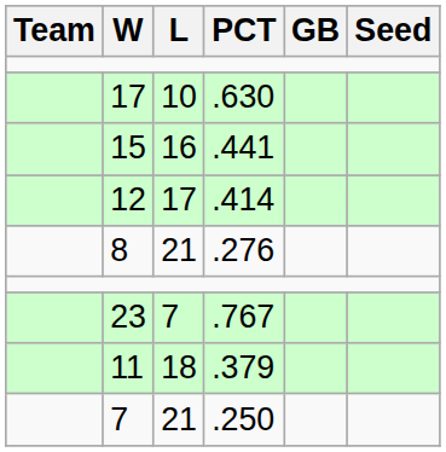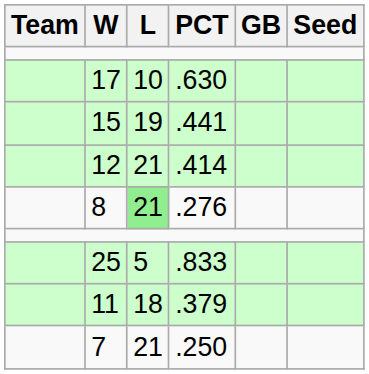15 | L: 16 -> 19
12 | L: 17 -> 21
8 | L: no background -> lightgreen background
+ row: 25 | 5 | .833
- row: 23 | 7 | .767
